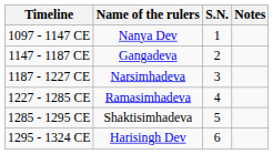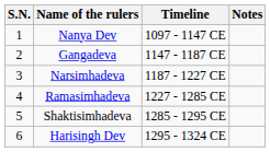columns swapped: S.N. <-> Timeline
